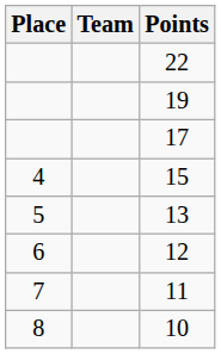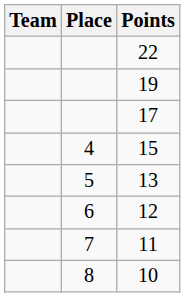columns swapped: Place <-> Team
